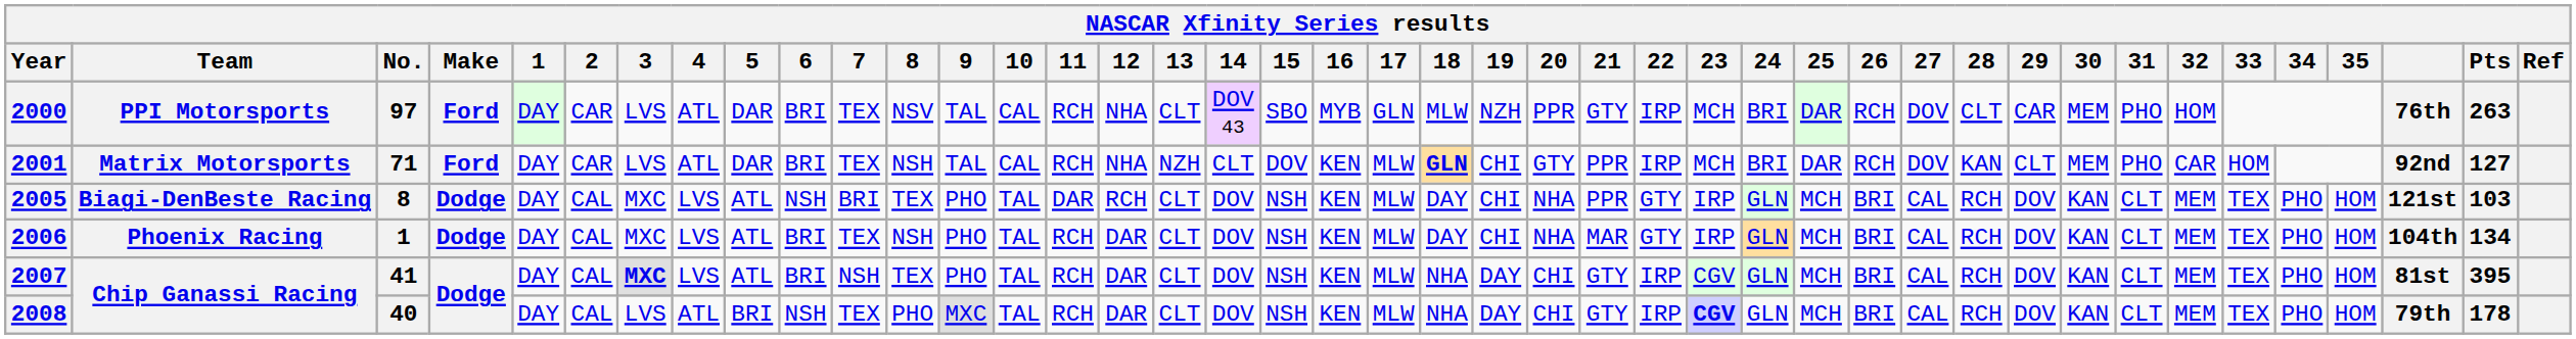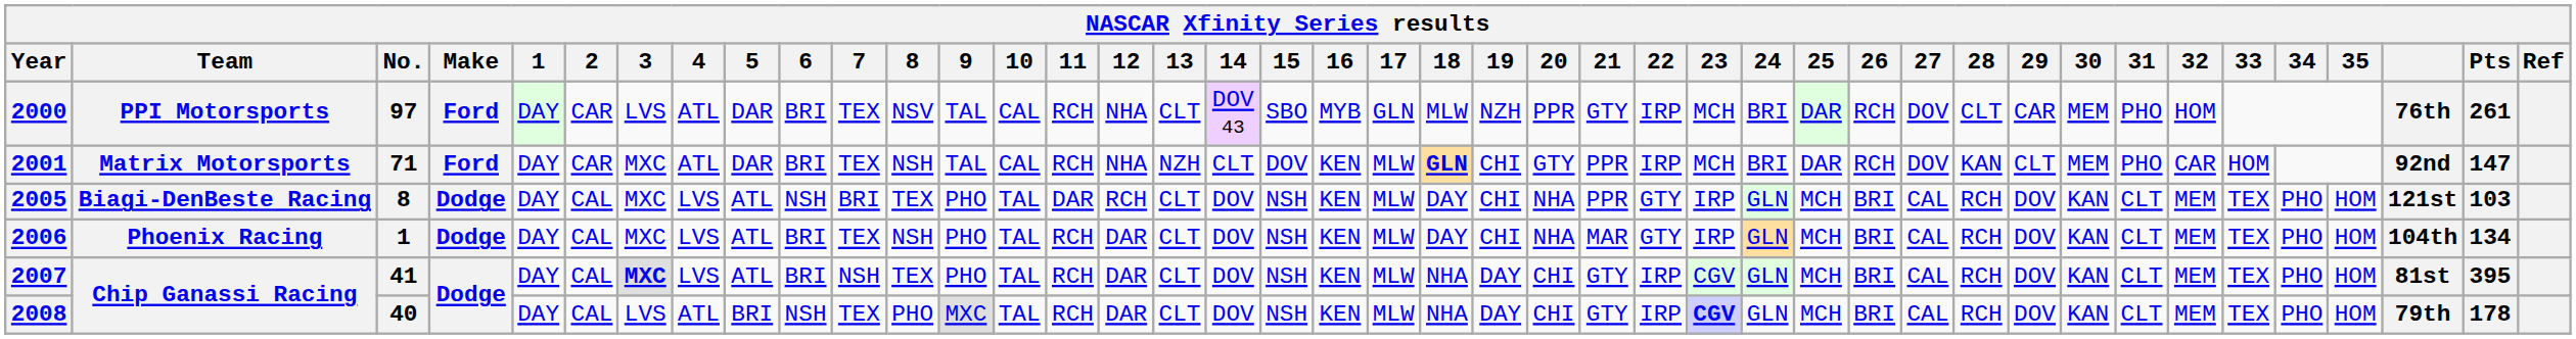2000 | Pts: 263 -> 261
2001 | 3: LVS -> MXC
2001 | Pts: 127 -> 147
